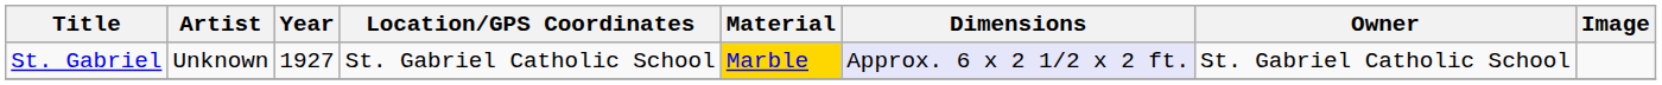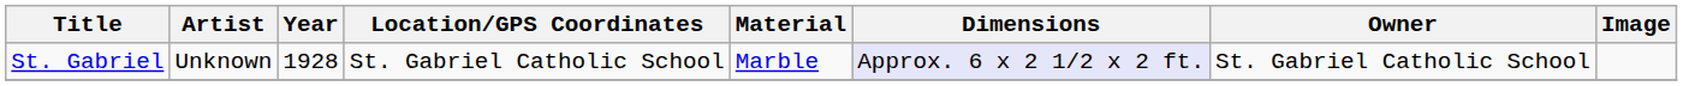St. Gabriel | Year: 1927 -> 1928
St. Gabriel | Material: gold background -> no background
